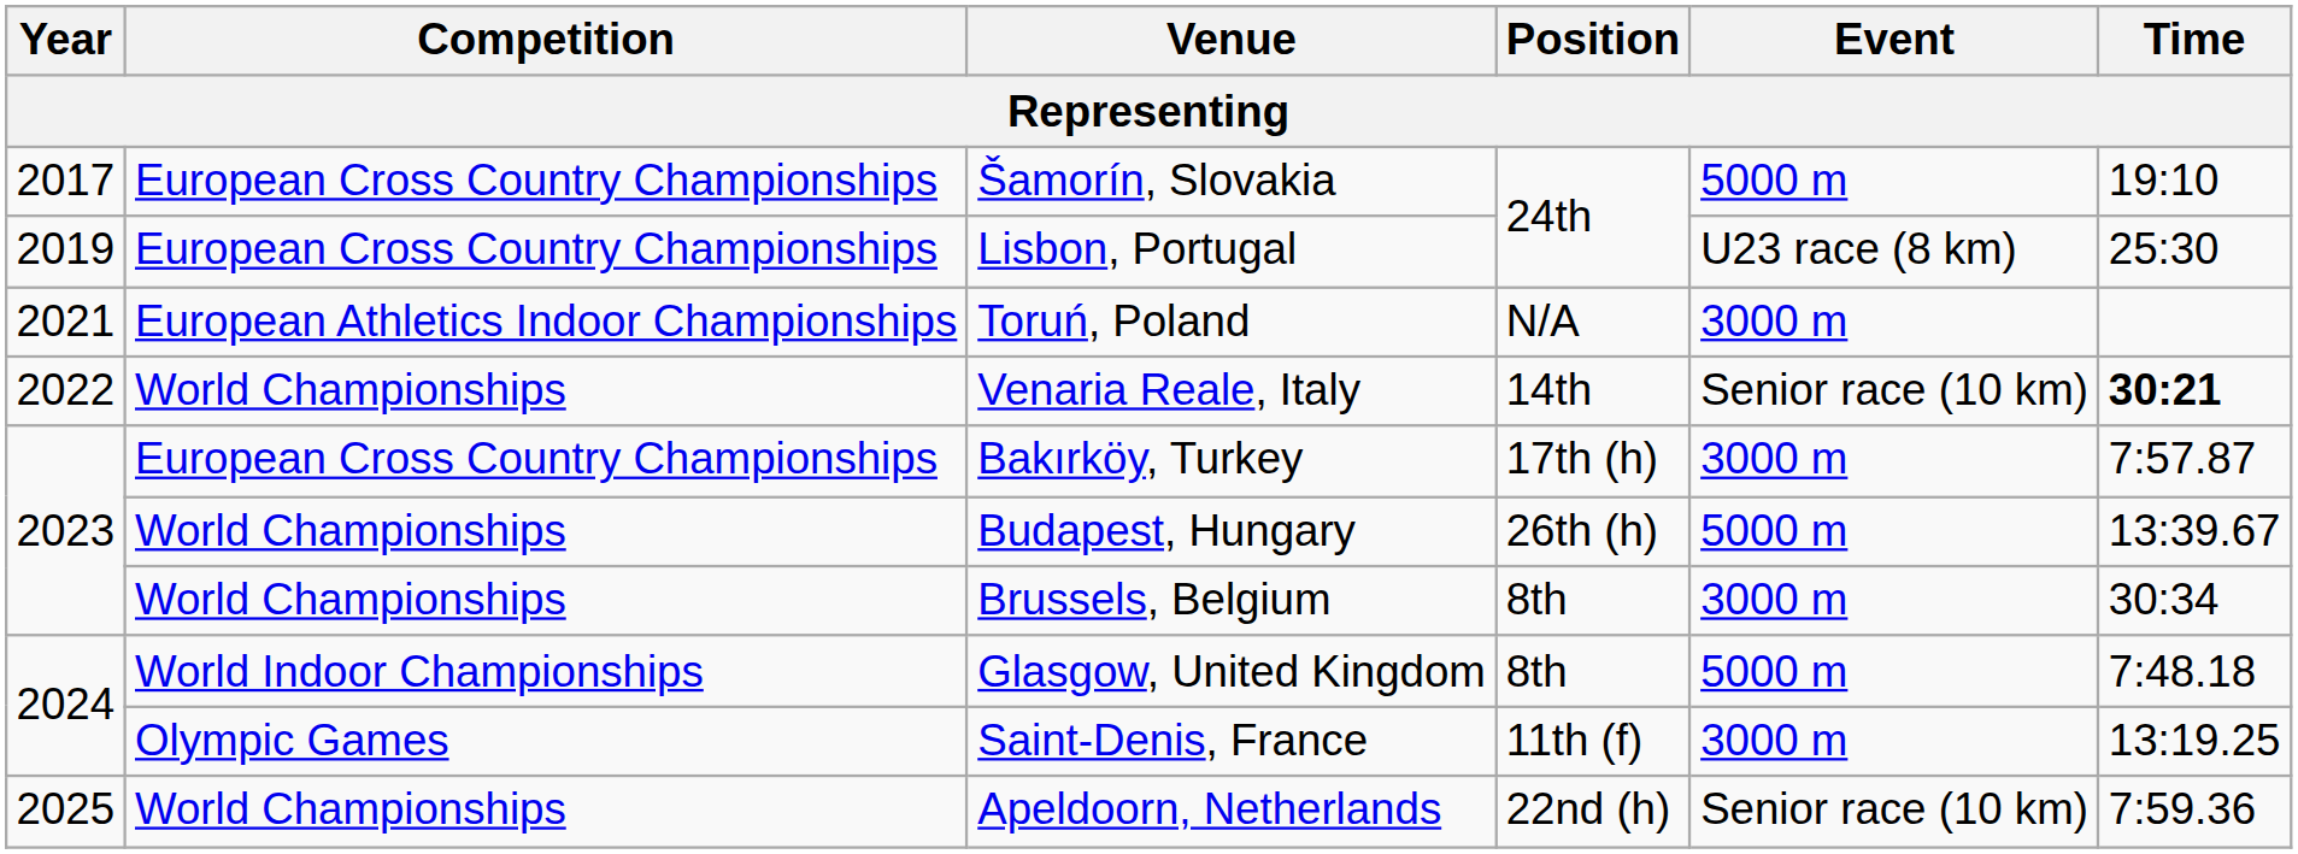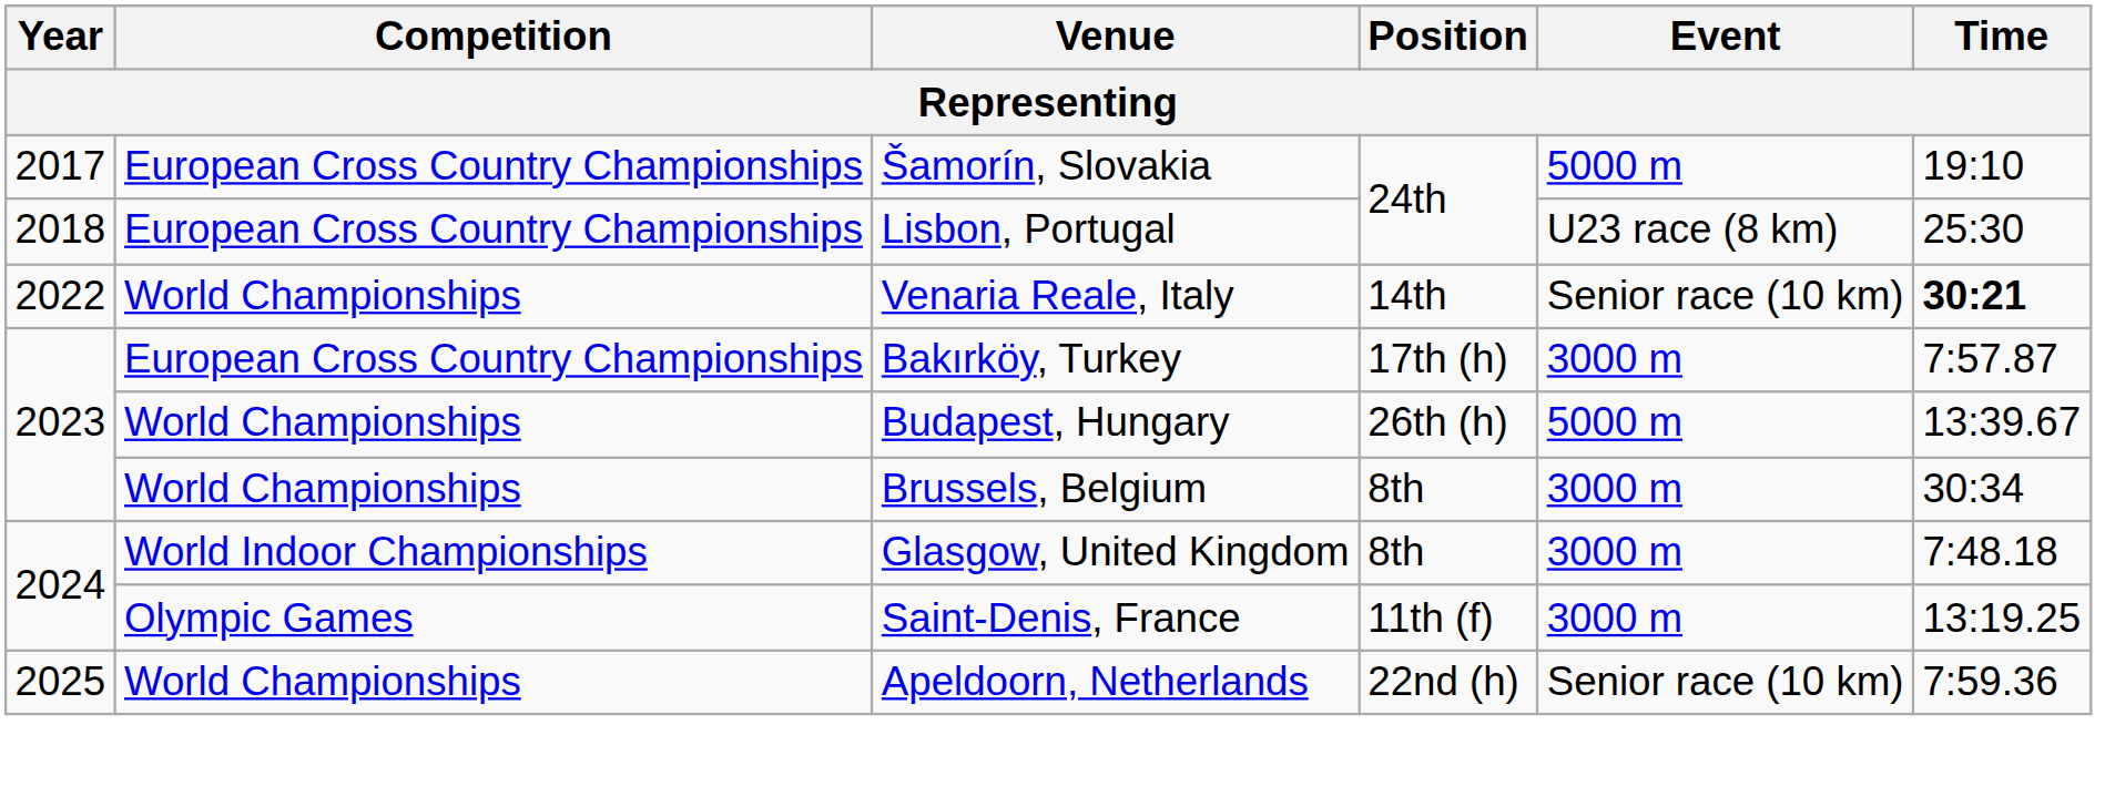Lisbon, Portugal | Year: 2019 -> 2018
- row: 2021 | European Athletics Indoor Championships | Toruń, Poland | N/A | 3000 m
Glasgow, United Kingdom | Event: 5000 m -> 3000 m
